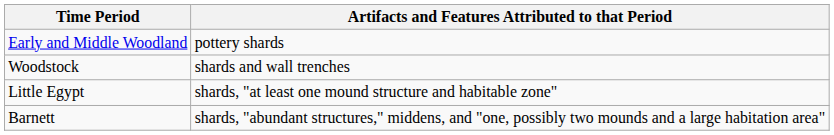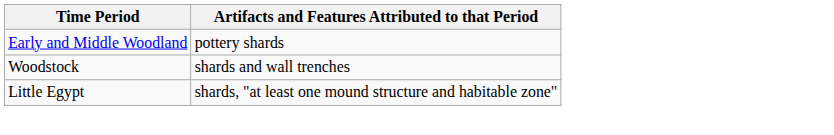- row: Barnett | shards, "abundant structures," middens, and "one, possibly two mounds and a large habitation area"
